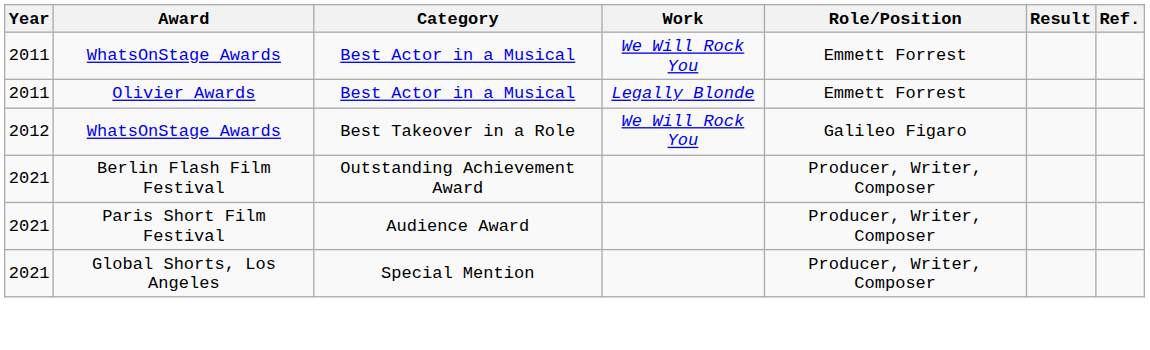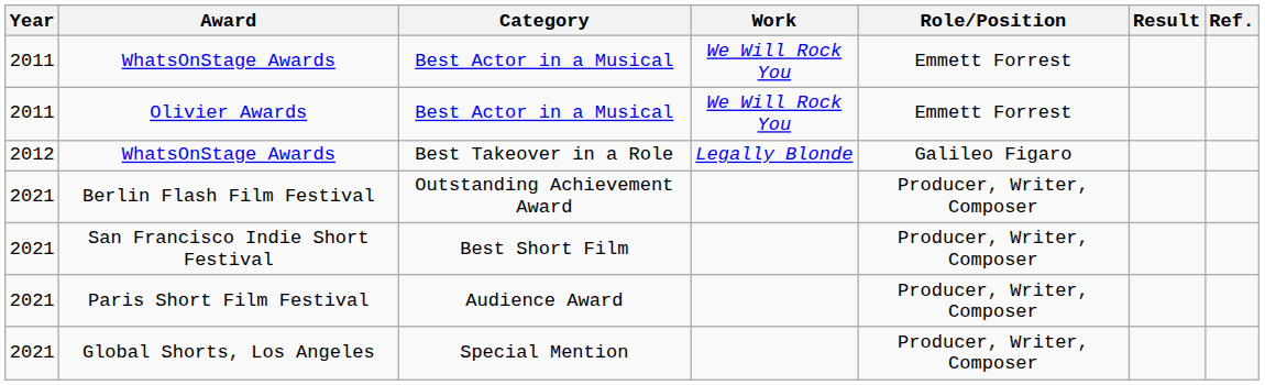Olivier Awards | Work: Legally Blonde -> We Will Rock You
WhatsOnStage Awards / Best Takeover in a Role | Work: We Will Rock You -> Legally Blonde
+ row: 2021 | San Francisco Indie Short Festival | Best Short Film | Producer, Writer, Composer
